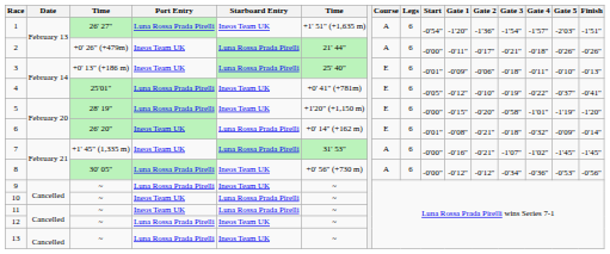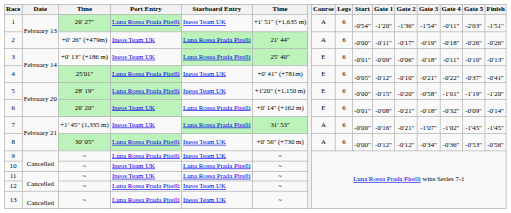1 | Gate 4: -1'57" -> -0'11"
2 | Gate 3: -0'21" -> -0'19"
4 | Gate 3: -0'19" -> -0'21"
